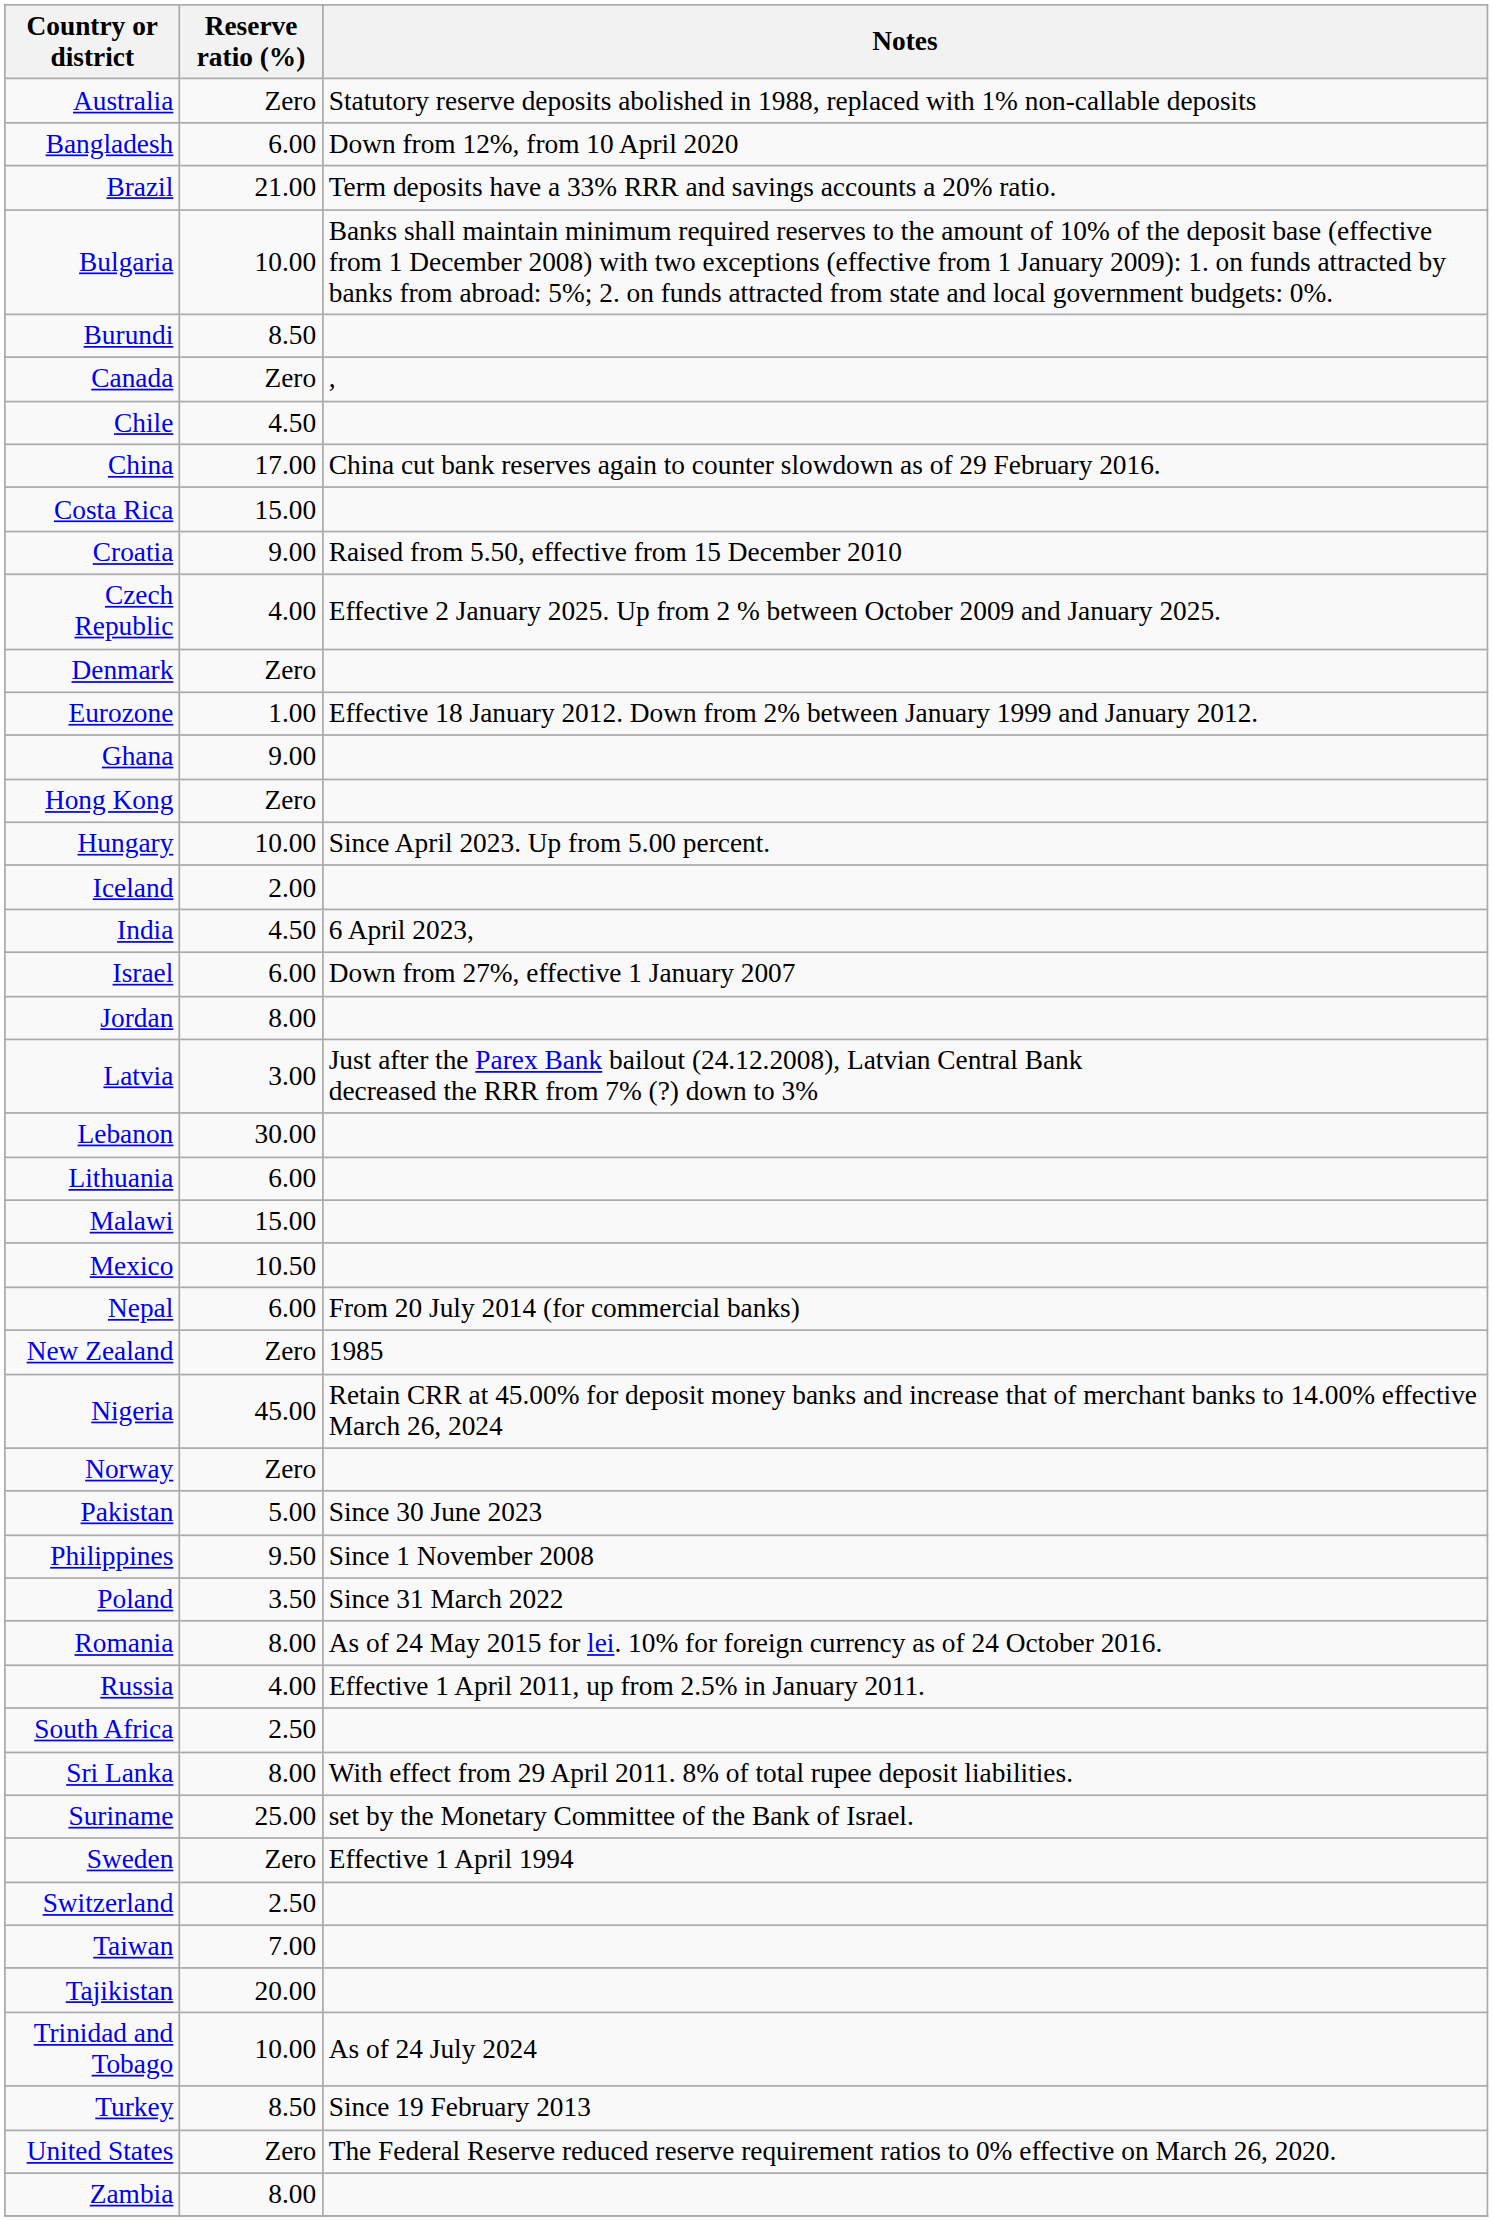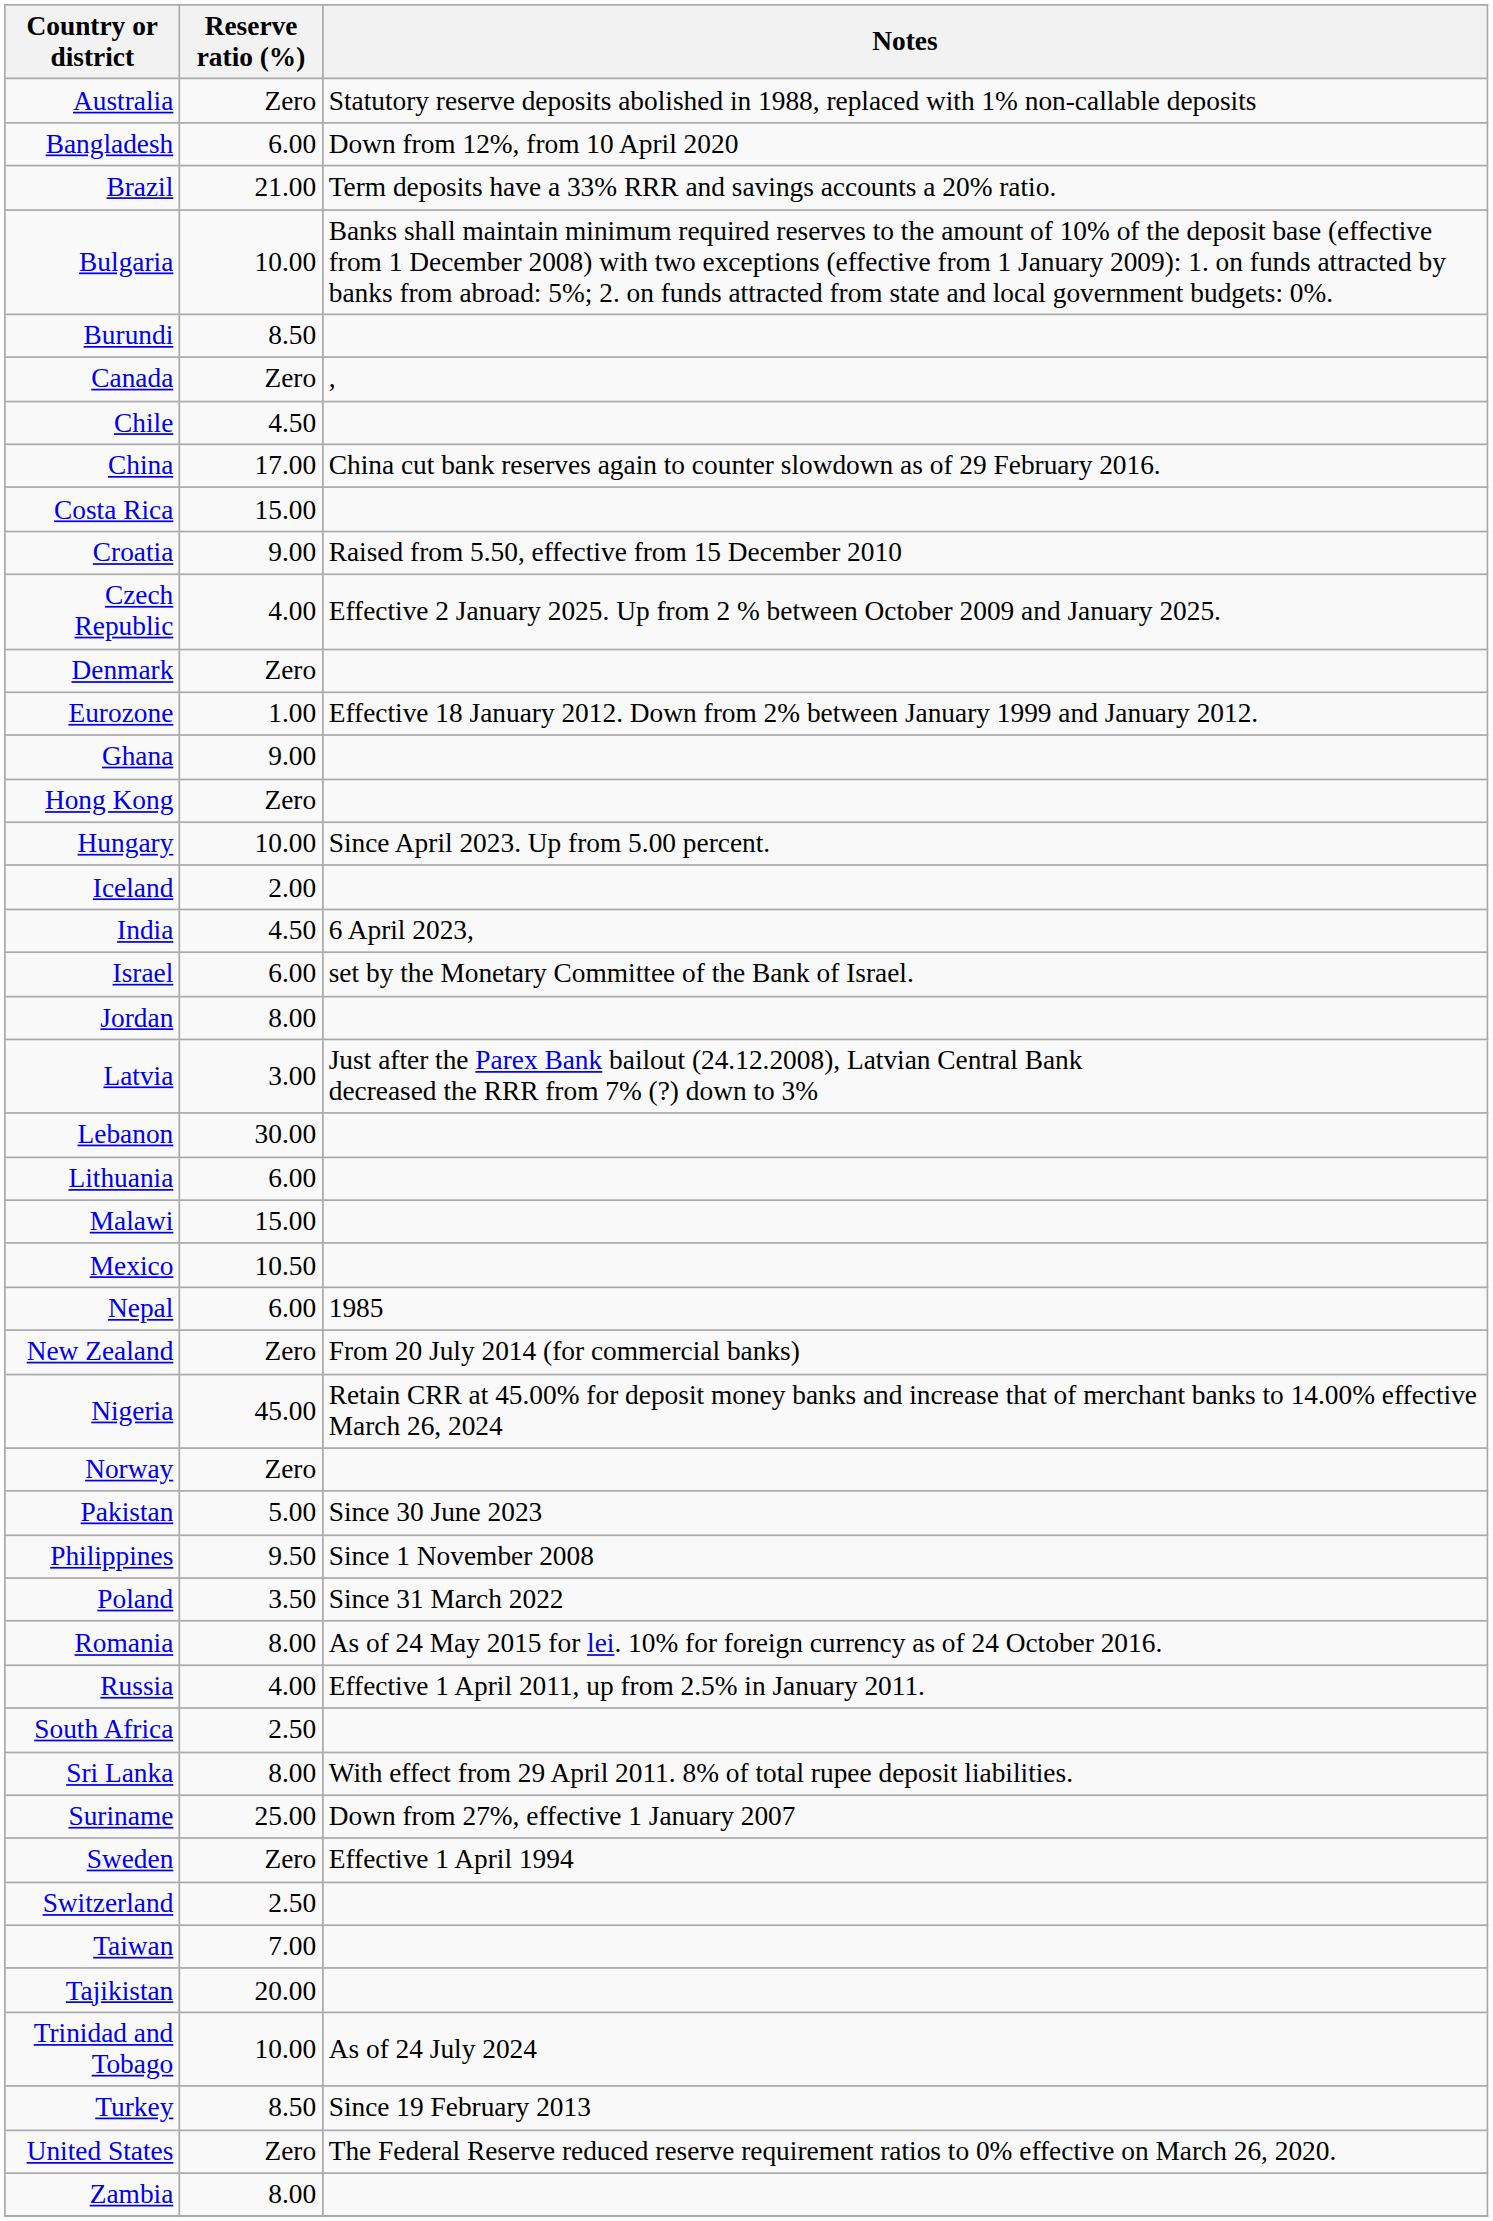Israel | Notes: Down from 27%, effective 1 January 2007 -> set by the Monetary Committee of the Bank of Israel.
Nepal | Notes: From 20 July 2014 (for commercial banks) -> 1985
New Zealand | Notes: 1985 -> From 20 July 2014 (for commercial banks)
Suriname | Notes: set by the Monetary Committee of the Bank of Israel. -> Down from 27%, effective 1 January 2007
